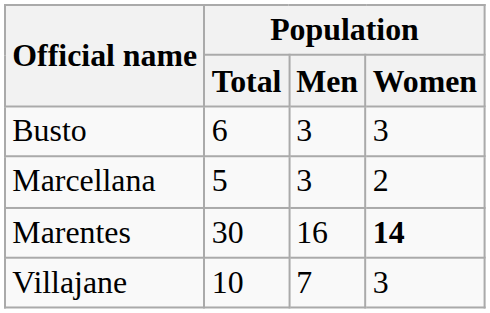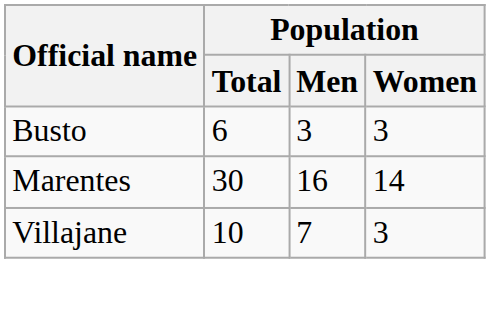- row: Marcellana | 5 | 3 | 2
Marentes | Population / Women: bold -> normal
